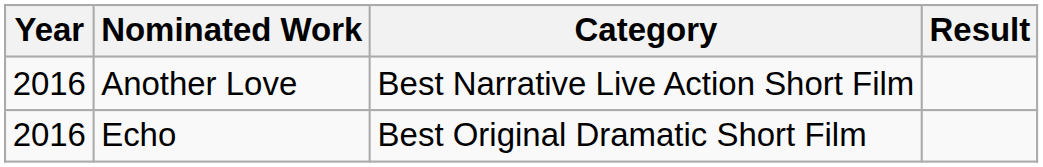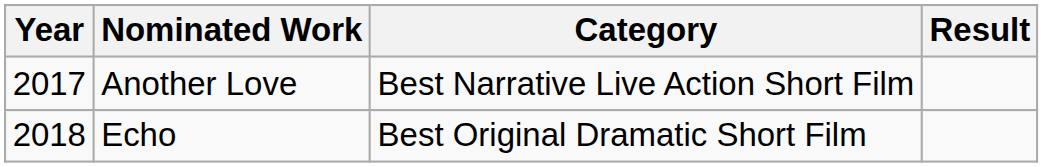Another Love | Year: 2016 -> 2017
Echo | Year: 2016 -> 2018
